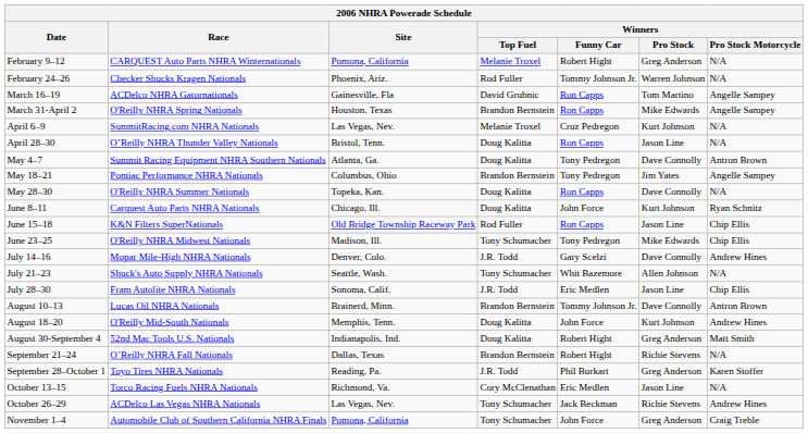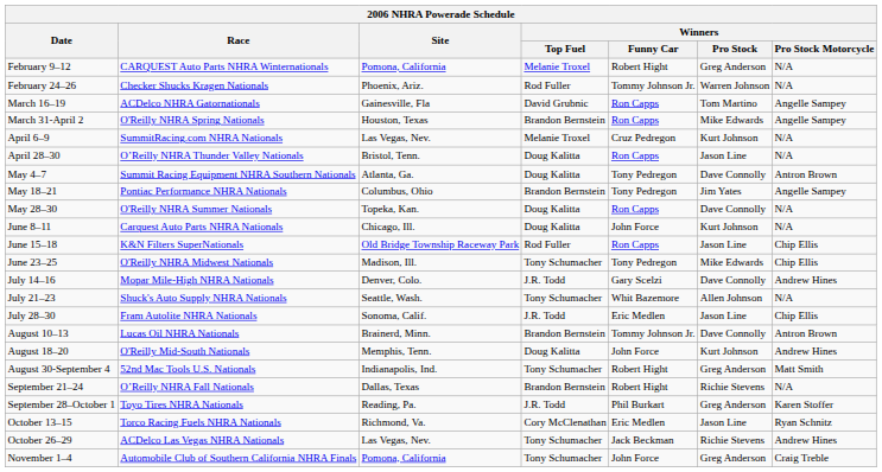June 8–11 | Winners / Pro Stock Motorcycle: Ryan Schnitz -> N/A
August 30-September 4 | Winners / Top Fuel: Doug Kalitta -> Tony Schumacher
October 13–15 | Winners / Pro Stock Motorcycle: N/A -> Ryan Schnitz
